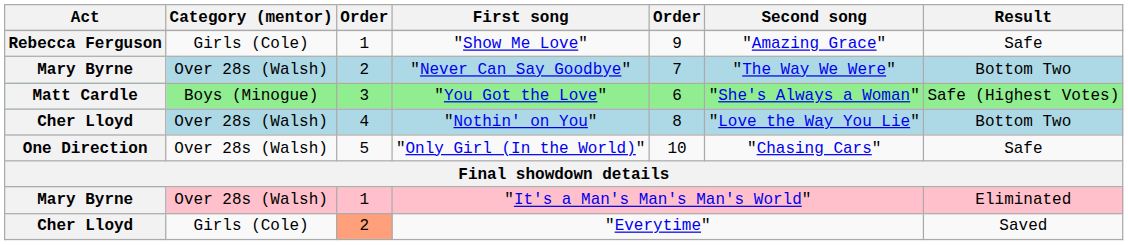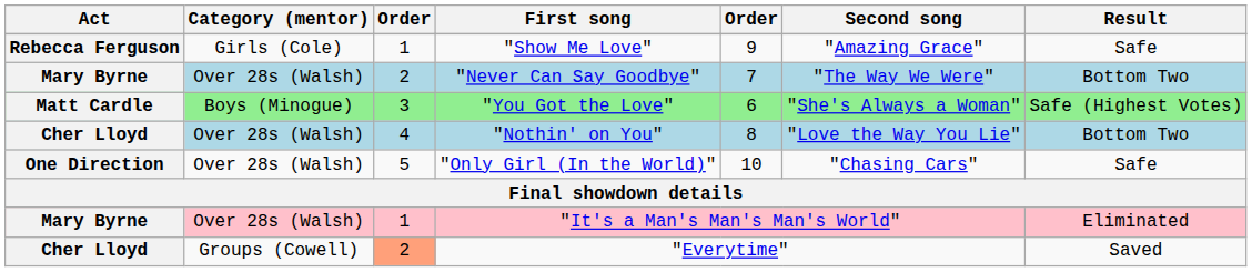"Everytime" | Category (mentor): Girls (Cole) -> Groups (Cowell)
